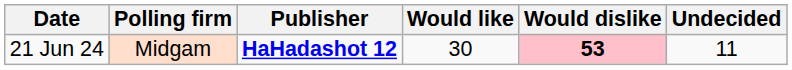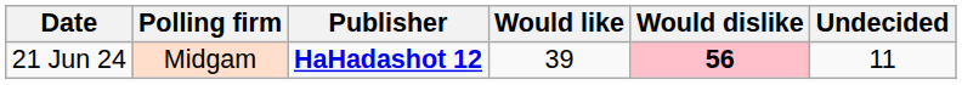21 Jun 24 | Would like: 30 -> 39
21 Jun 24 | Would dislike: 53 -> 56
